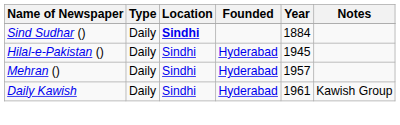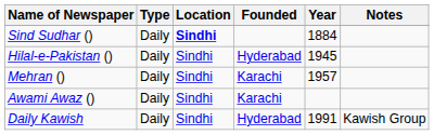Mehran () | Founded: Hyderabad -> Karachi
+ row: Awami Awaz () | Daily | Sindhi | Karachi
Daily Kawish | Year: 1961 -> 1991
